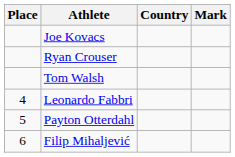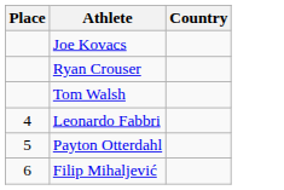- column: Mark
